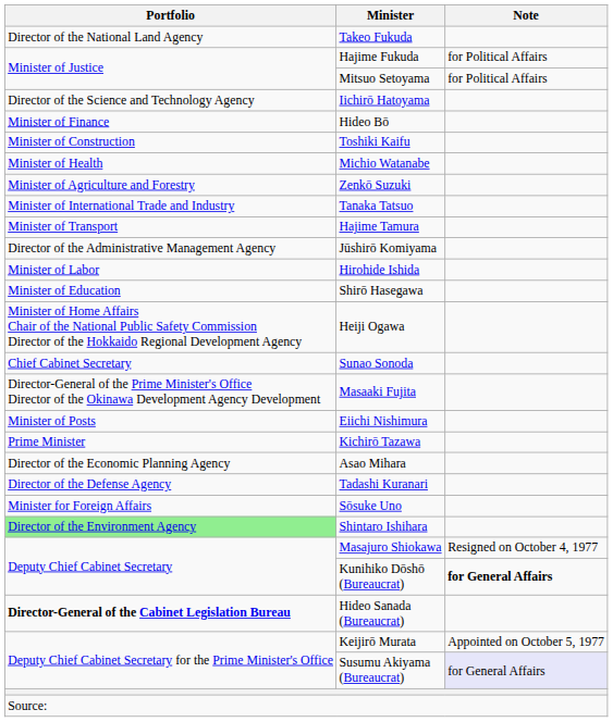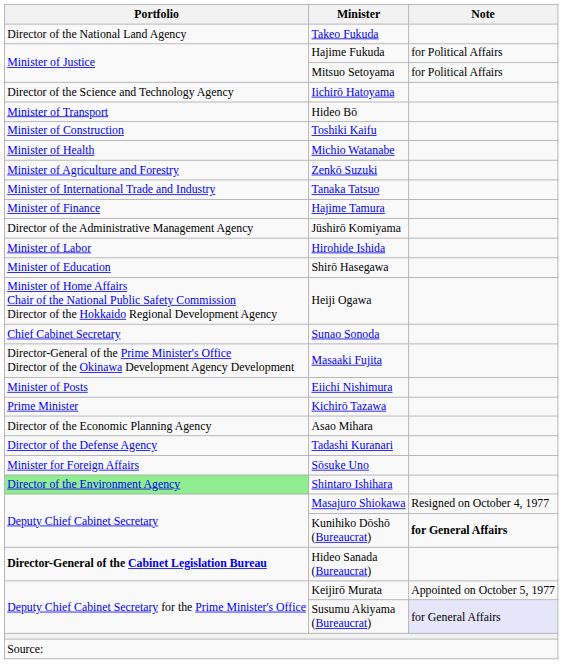Hideo Bō | Portfolio: Minister of Finance -> Minister of Transport
Hajime Tamura | Portfolio: Minister of Transport -> Minister of Finance
